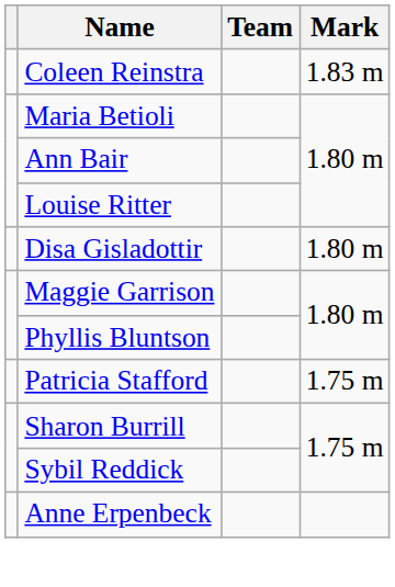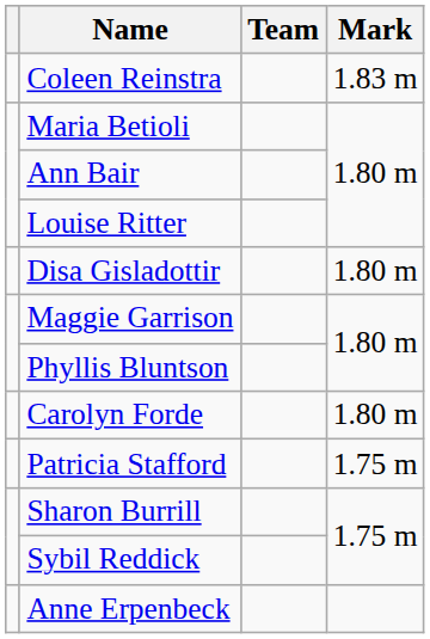+ row: Carolyn Forde | 1.80 m
